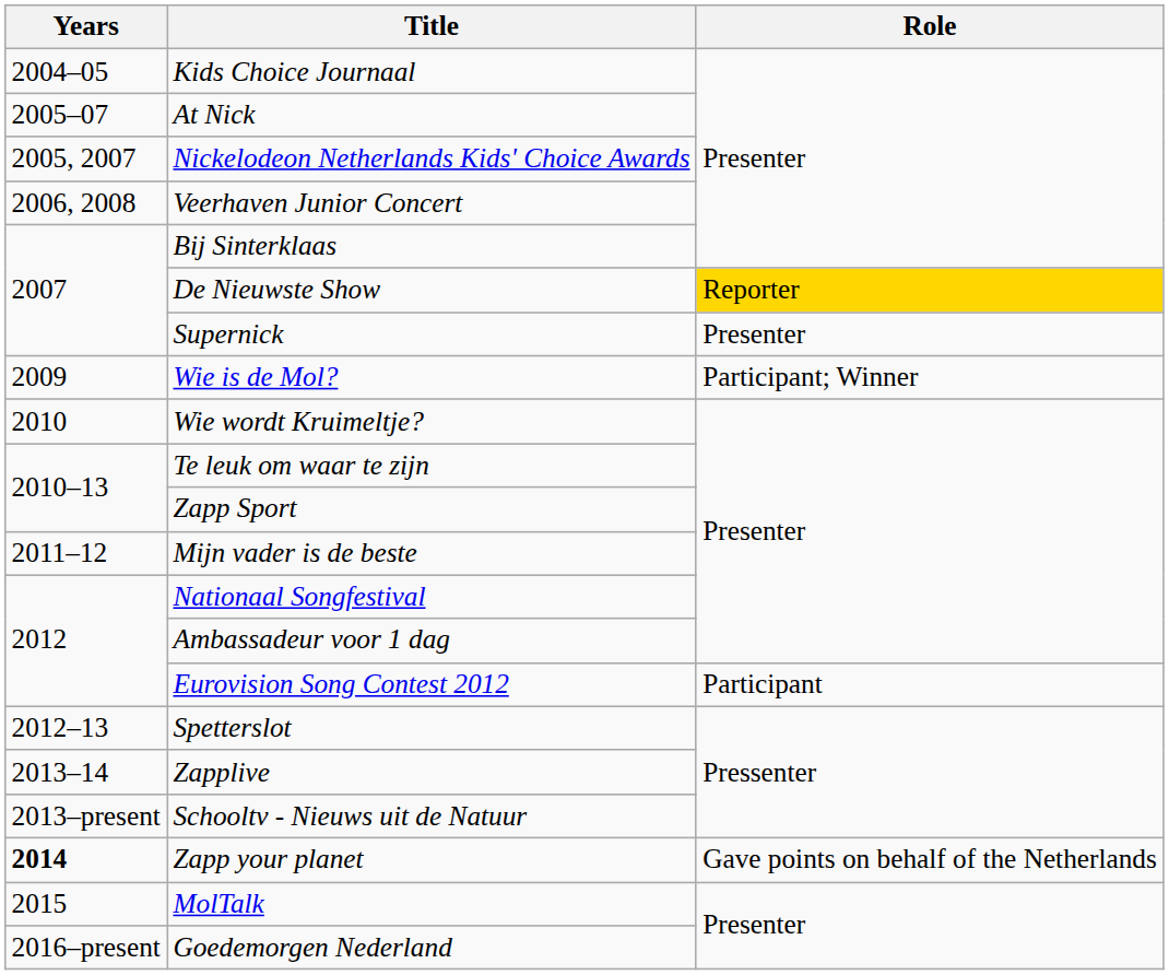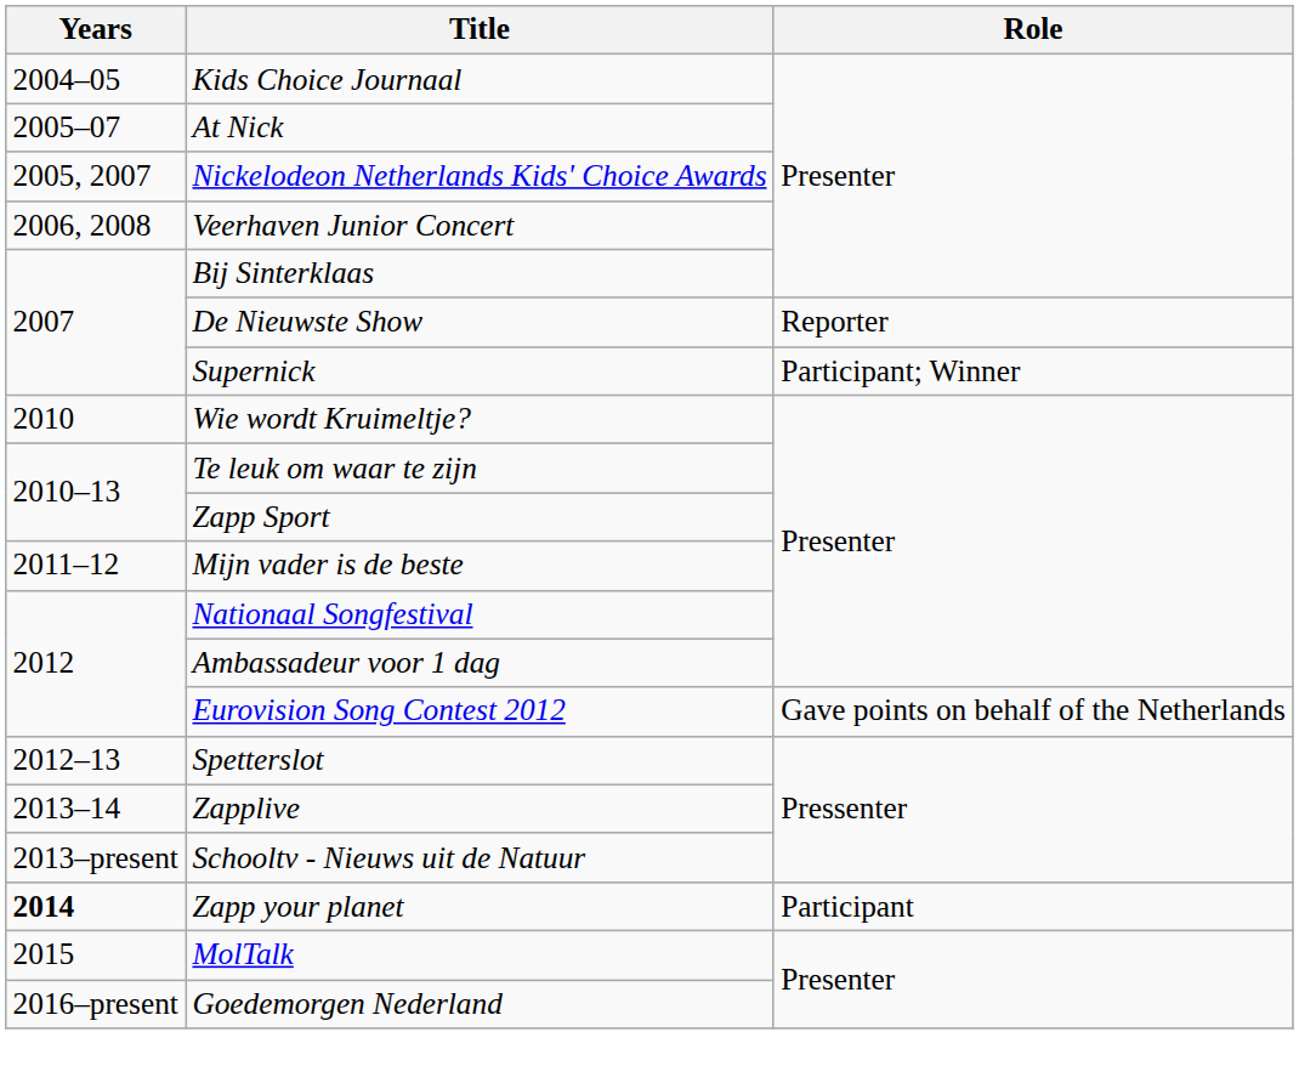De Nieuwste Show | Role: gold background -> no background
Supernick | Role: Presenter -> Participant; Winner
- row: 2009 | Wie is de Mol? | Participant; Winner
Eurovision Song Contest 2012 | Role: Participant -> Gave points on behalf of the Netherlands
Zapp your planet | Role: Gave points on behalf of the Netherlands -> Participant
